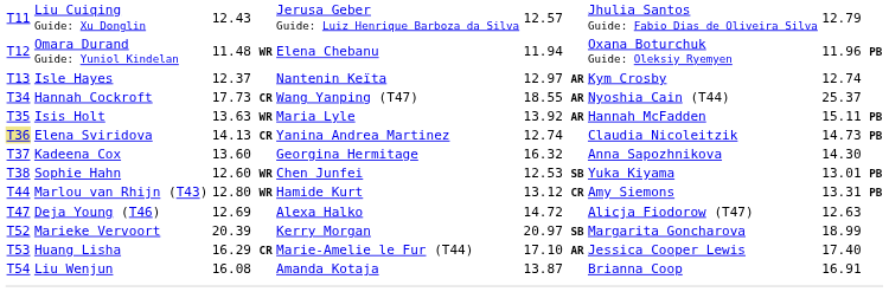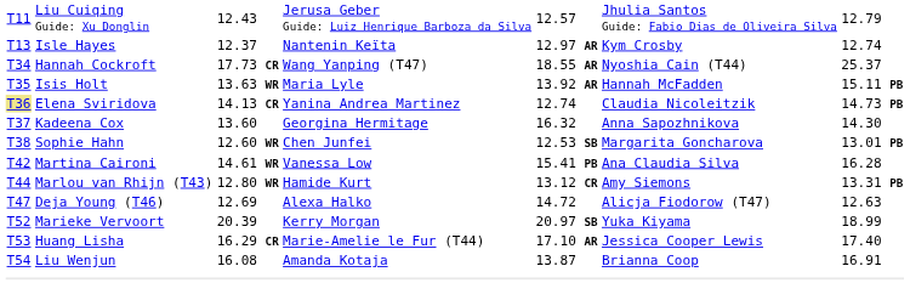- row: T12 | Omara Durand Guide: Yuniol Kindelan | 11.48 WR | Elena Chebanu | 11.94 | Oxana Boturchuk Guide: Oleksiy Ryemyen | 11.96 PB
Sophie Hahn | column 6: Yuka Kiyama -> Margarita Goncharova
+ row: T42 | Martina Caironi | 14.61 WR | Vanessa Low | 15.41 PB | Ana Claudia Silva | 16.28
Marieke Vervoort | column 6: Margarita Goncharova -> Yuka Kiyama
